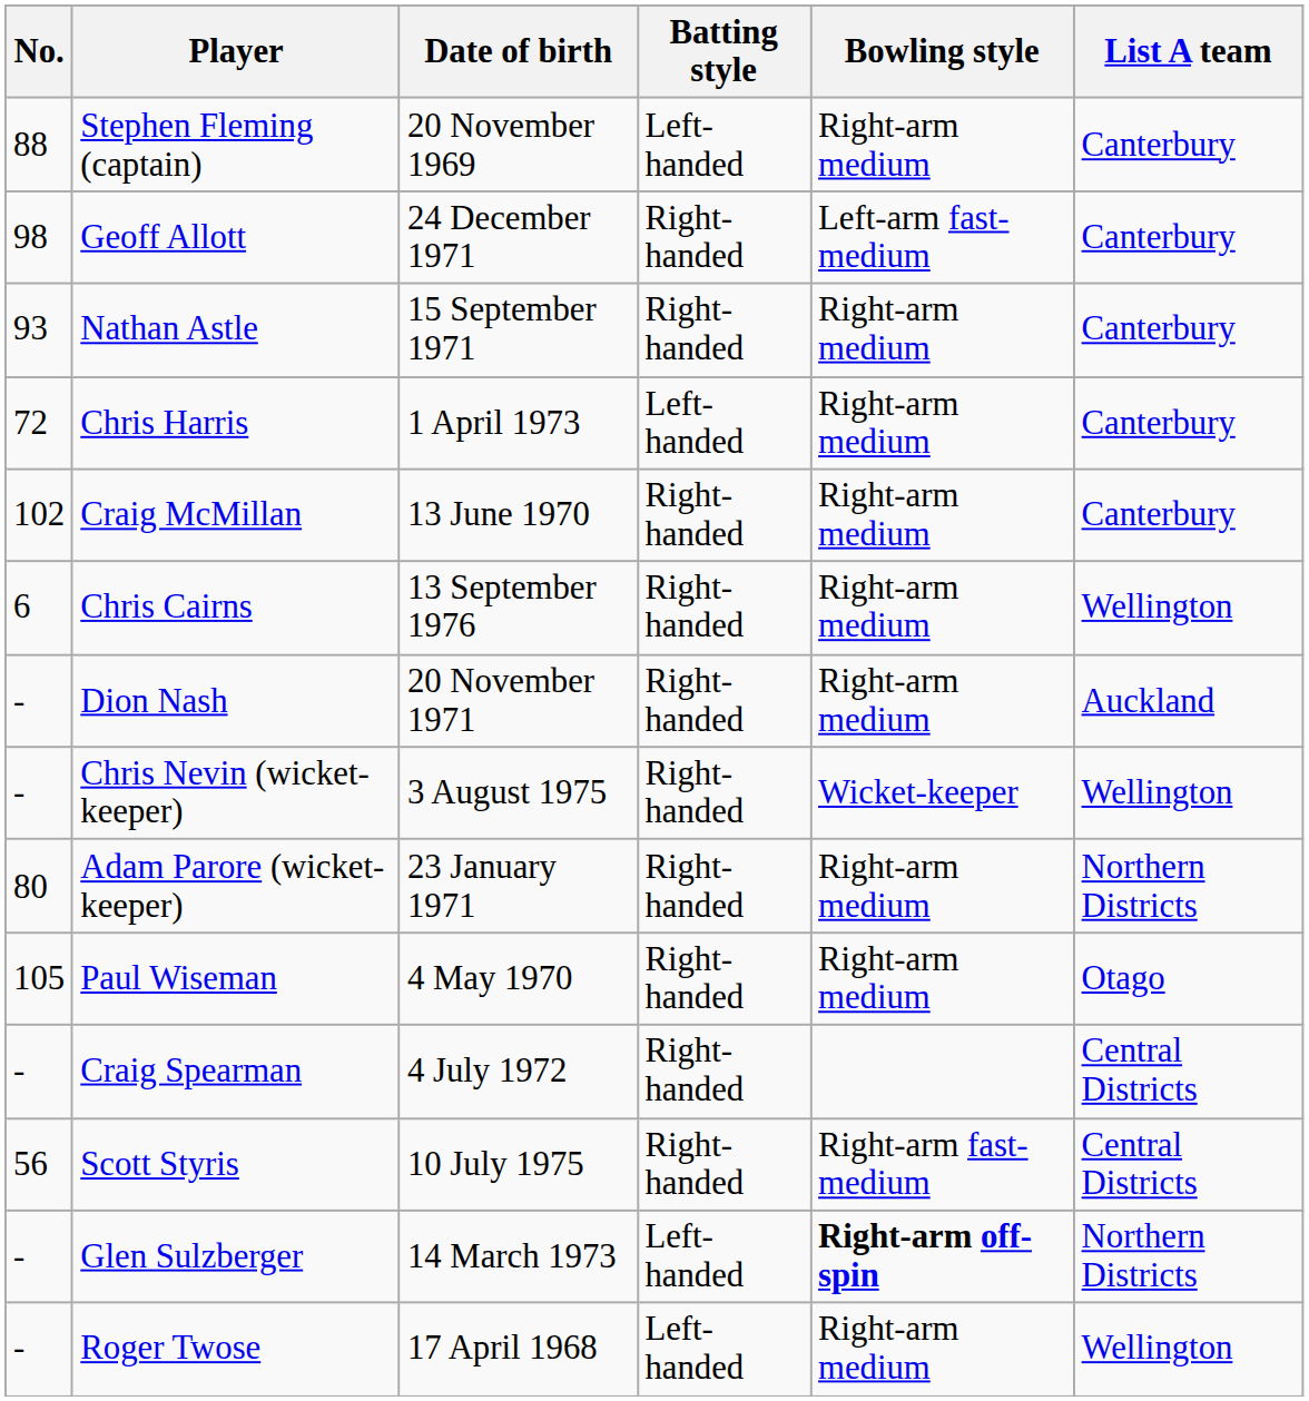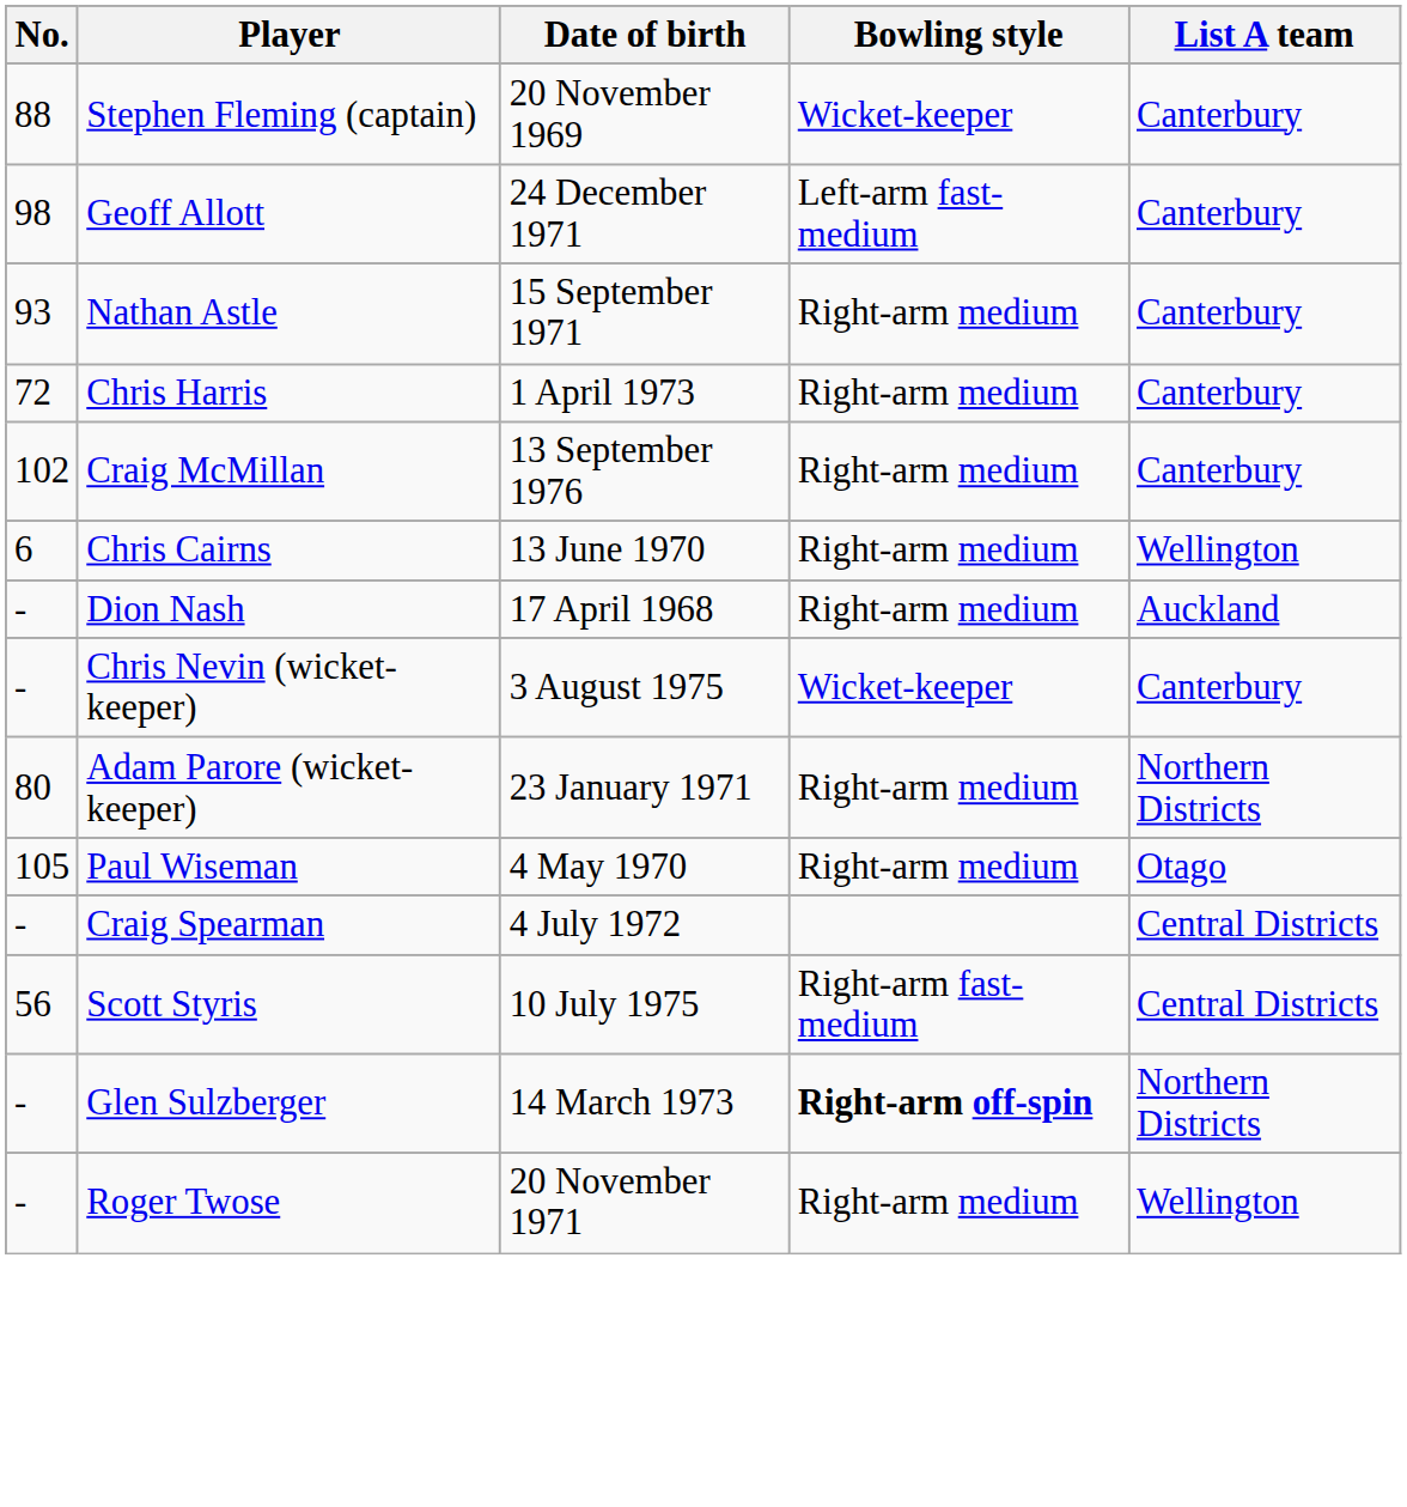- column: Batting style | Left-handed | Right-handed | Right-handed | Left-handed | Right-handed | Right-handed | Right-handed | Right-handed | Right-handed | Right-handed | Right-handed | Right-handed | Left-handed | Left-handed
Stephen Fleming (captain) | Bowling style: Right-arm medium -> Wicket-keeper
Craig McMillan | Date of birth: 13 June 1970 -> 13 September 1976
Chris Cairns | Date of birth: 13 September 1976 -> 13 June 1970
Dion Nash | Date of birth: 20 November 1971 -> 17 April 1968
Chris Nevin (wicket-keeper) | List A team: Wellington -> Canterbury
Roger Twose | Date of birth: 17 April 1968 -> 20 November 1971
